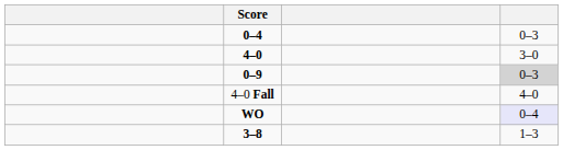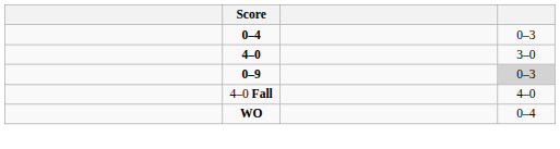WO | column 4: lavender background -> no background
- row: 3–8 | 1–3
